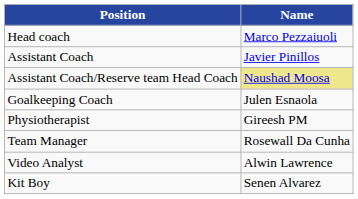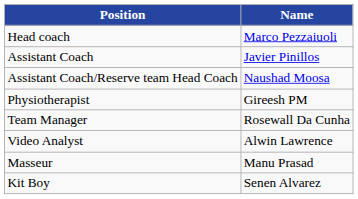Assistant Coach/Reserve team Head Coach | Name: khaki background -> no background
- row: Goalkeeping Coach | Julen Esnaola
+ row: Masseur | Manu Prasad
